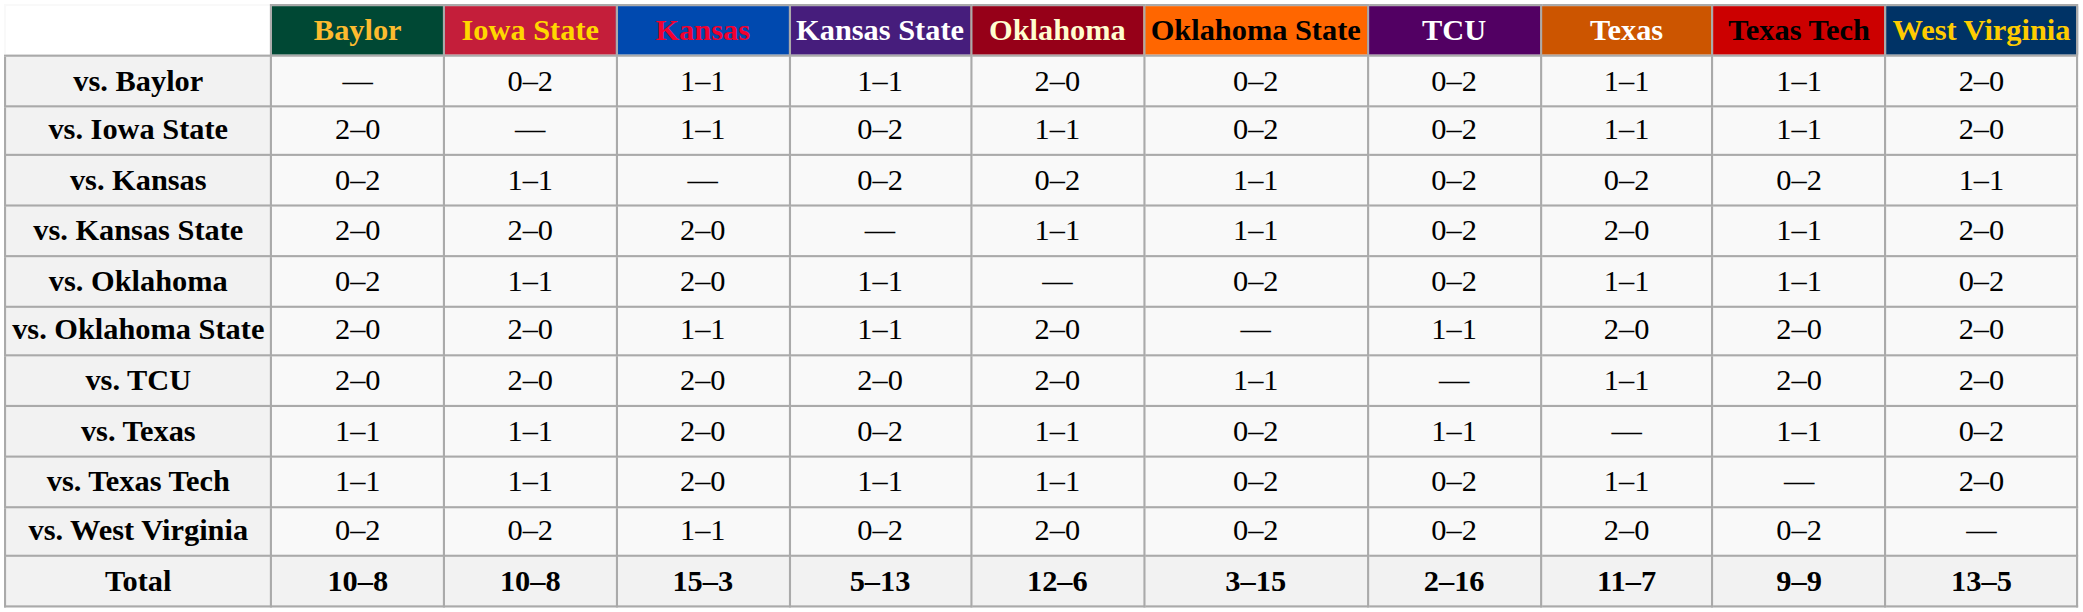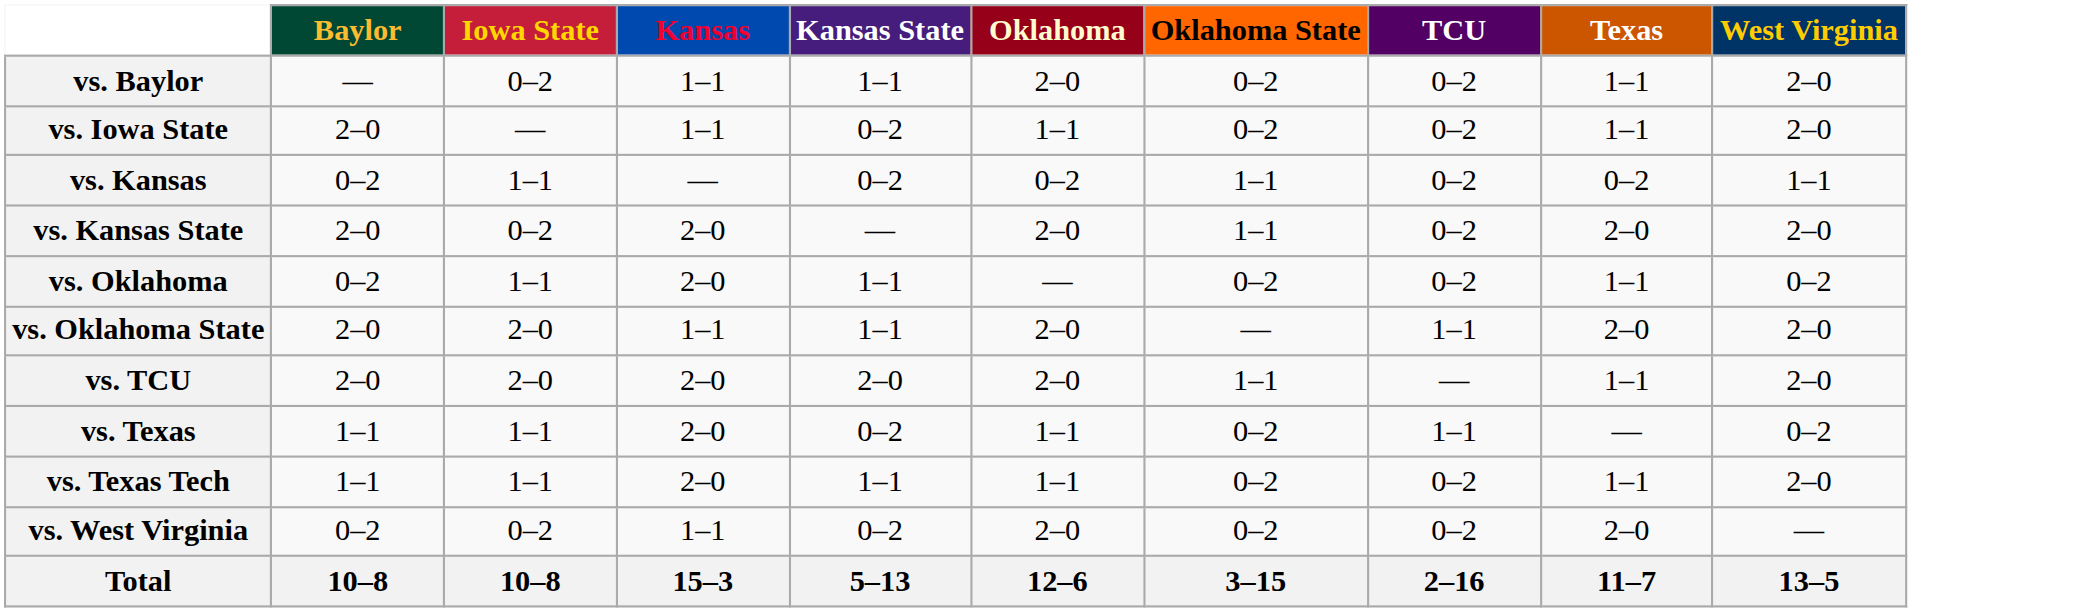- column: Texas Tech | 1–1 | 1–1 | 0–2 | 1–1 | 1–1 | 2–0 | 2–0 | 1–1 | — | 0–2 | 9–9
vs. Kansas State | Iowa State: 2–0 -> 0–2
vs. Kansas State | Oklahoma: 1–1 -> 2–0
